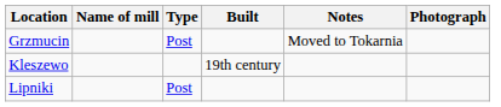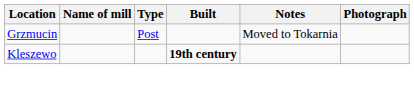Kleszewo | Built: normal -> bold
- row: Lipniki | Post
